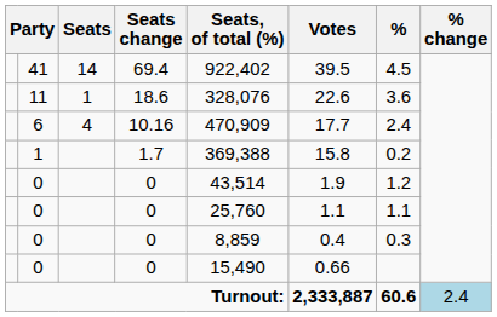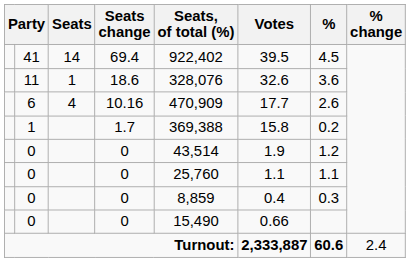11 | Votes: 22.6 -> 32.6
6 | %: 2.4 -> 2.6
Turnout: | % change: lightblue background -> no background
